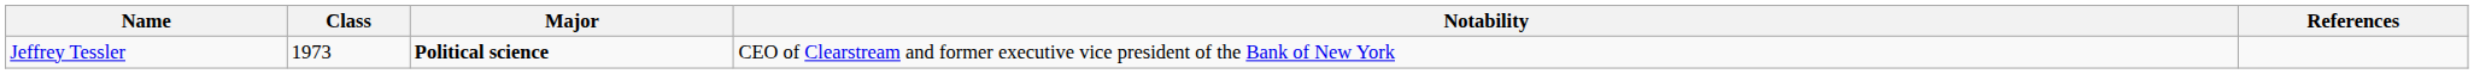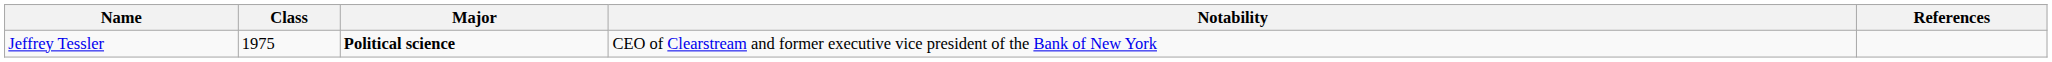Jeffrey Tessler | Class: 1973 -> 1975
